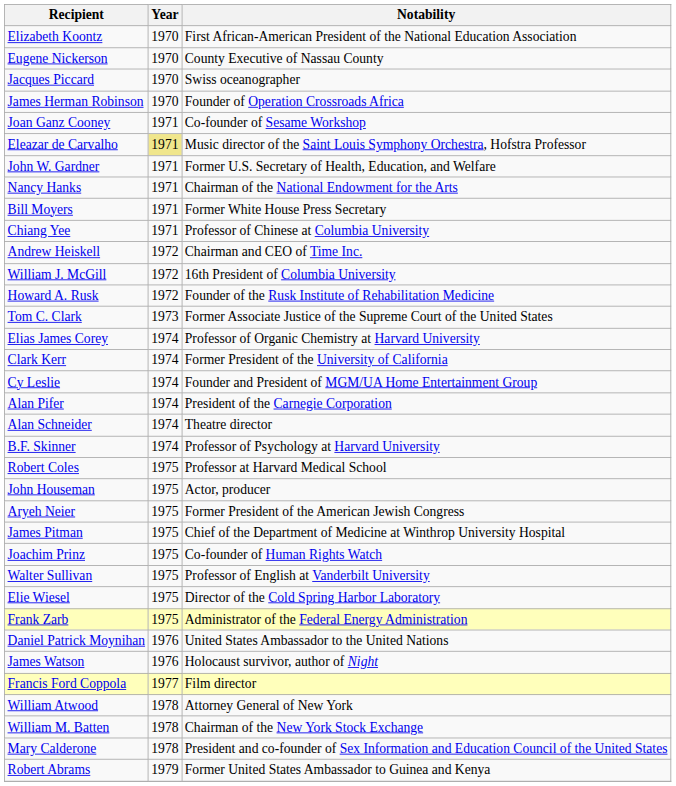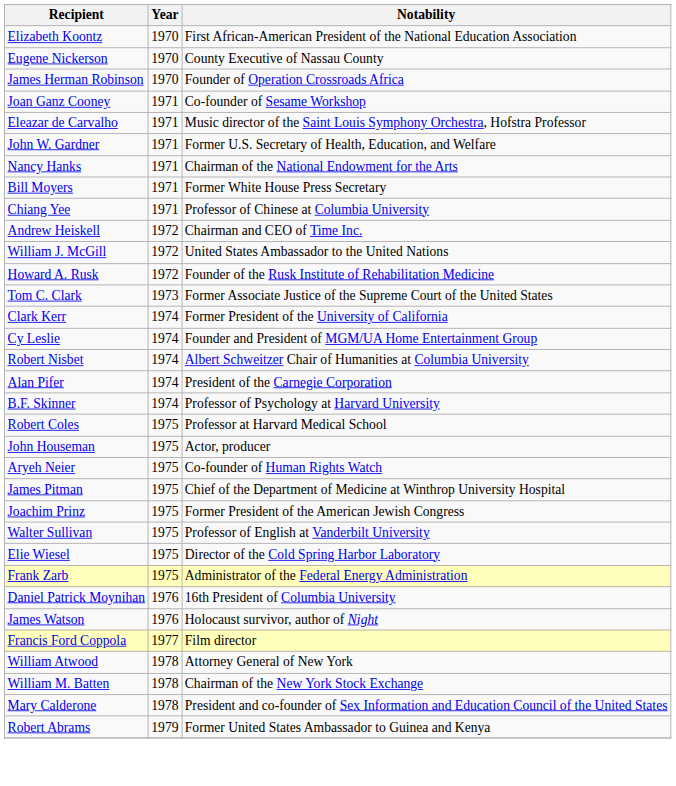- row: Jacques Piccard | 1970 | Swiss oceanographer
Eleazar de Carvalho | Year: khaki background -> no background
William J. McGill | Notability: 16th President of Columbia University -> United States Ambassador to the United Nations
- row: Elias James Corey | 1974 | Professor of Organic Chemistry at Harvard University
+ row: Robert Nisbet | 1974 | Albert Schweitzer Chair of Humanities at Columbia University
- row: Alan Schneider | 1974 | Theatre director
Aryeh Neier | Notability: Former President of the American Jewish Congress -> Co-founder of Human Rights Watch
Joachim Prinz | Notability: Co-founder of Human Rights Watch -> Former President of the American Jewish Congress
Daniel Patrick Moynihan | Notability: United States Ambassador to the United Nations -> 16th President of Columbia University
